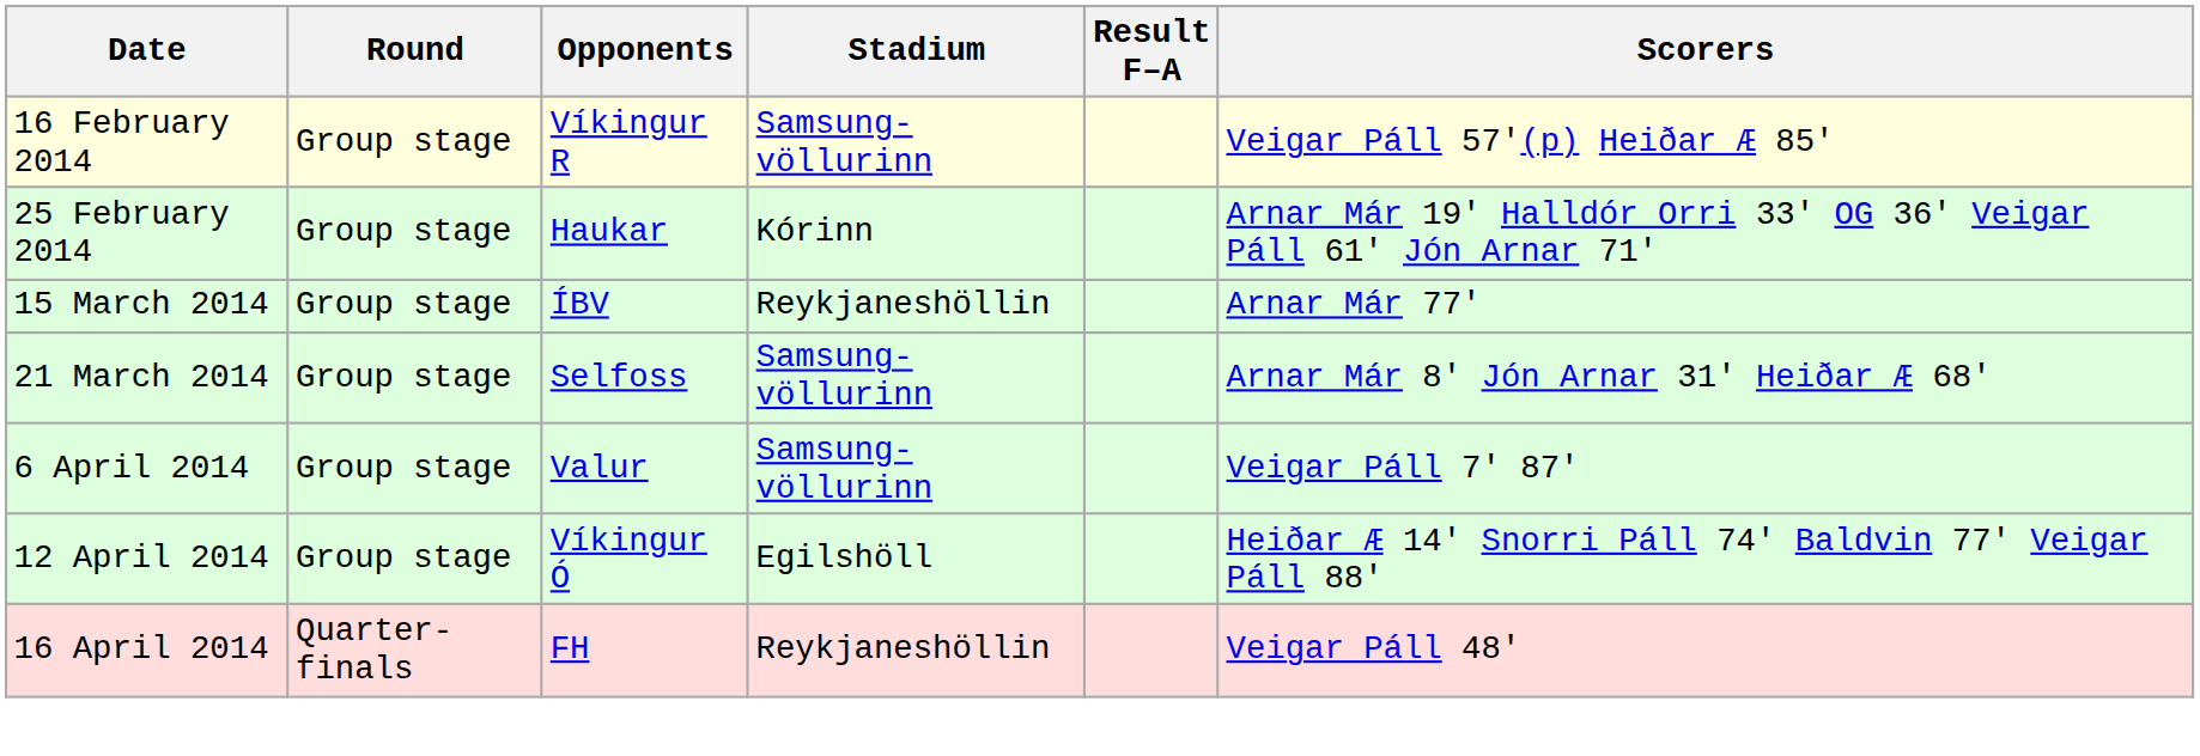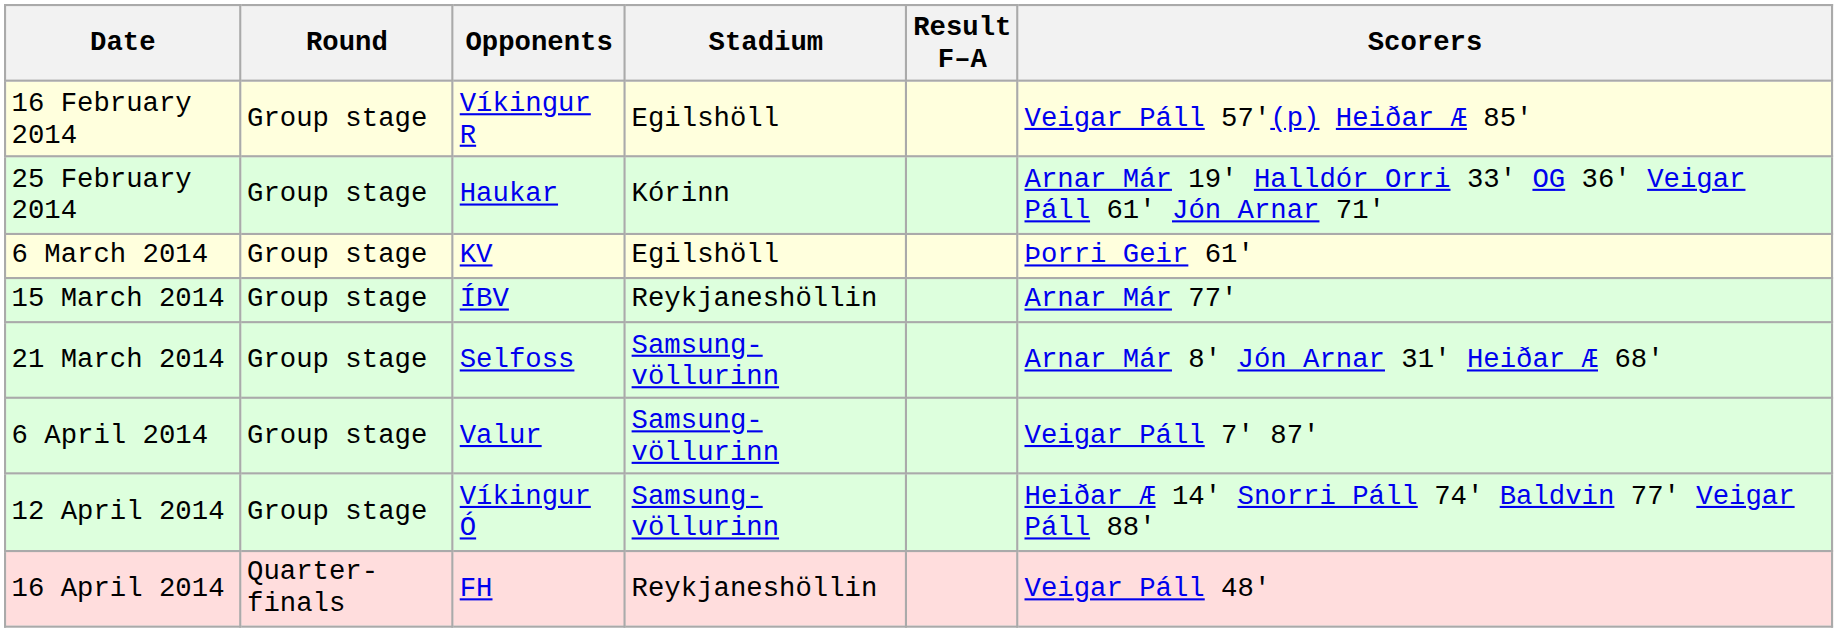16 February 2014 | Stadium: Samsung-völlurinn -> Egilshöll
+ row: 6 March 2014 | Group stage | KV | Egilshöll | Þorri Geir 61'
12 April 2014 | Stadium: Egilshöll -> Samsung-völlurinn
